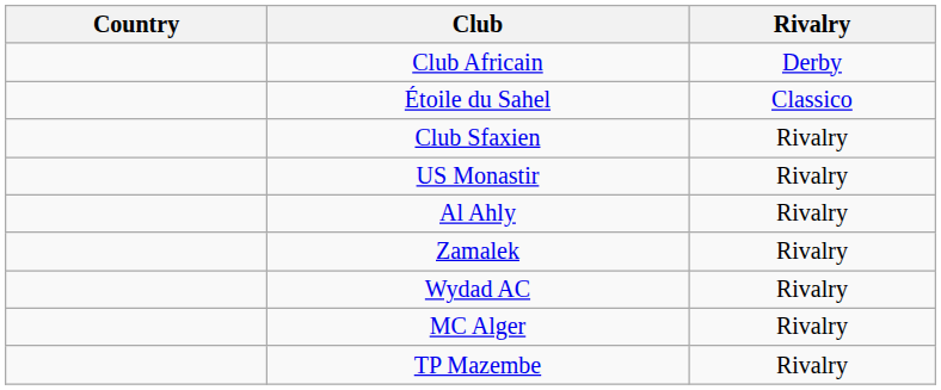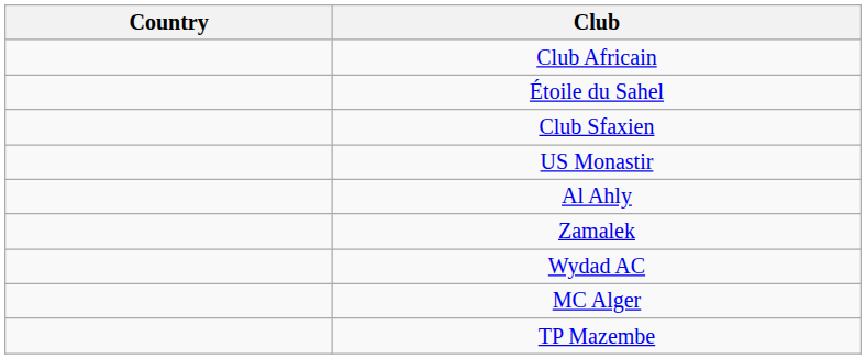- column: Rivalry | Derby | Classico | Rivalry | Rivalry | Rivalry | Rivalry | Rivalry | Rivalry | Rivalry
